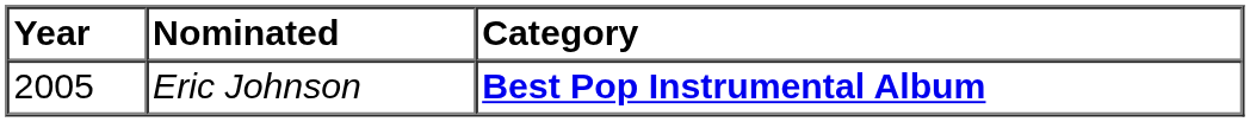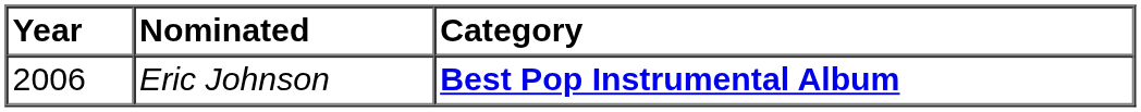Eric Johnson | Year: 2005 -> 2006
